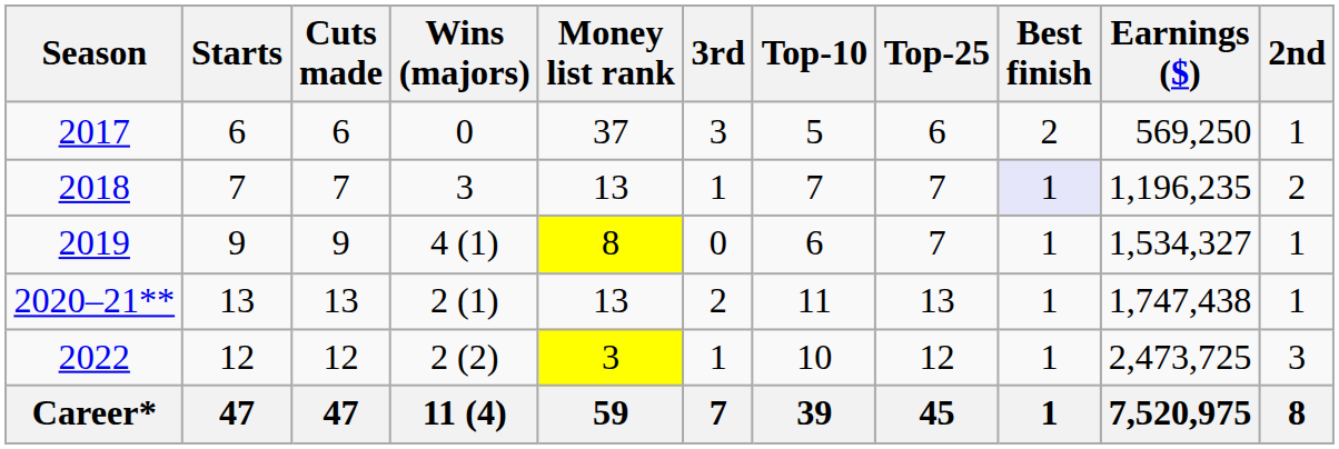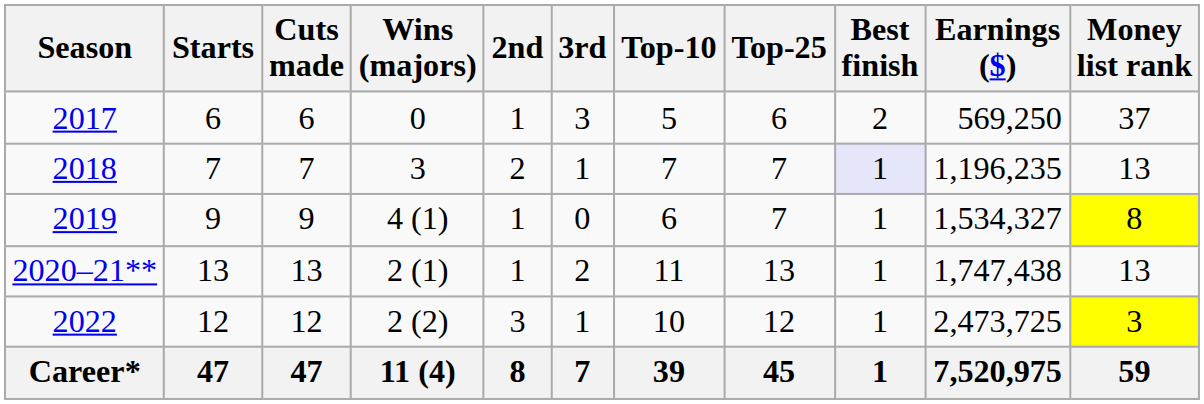columns swapped: 2nd <-> Money list rank
